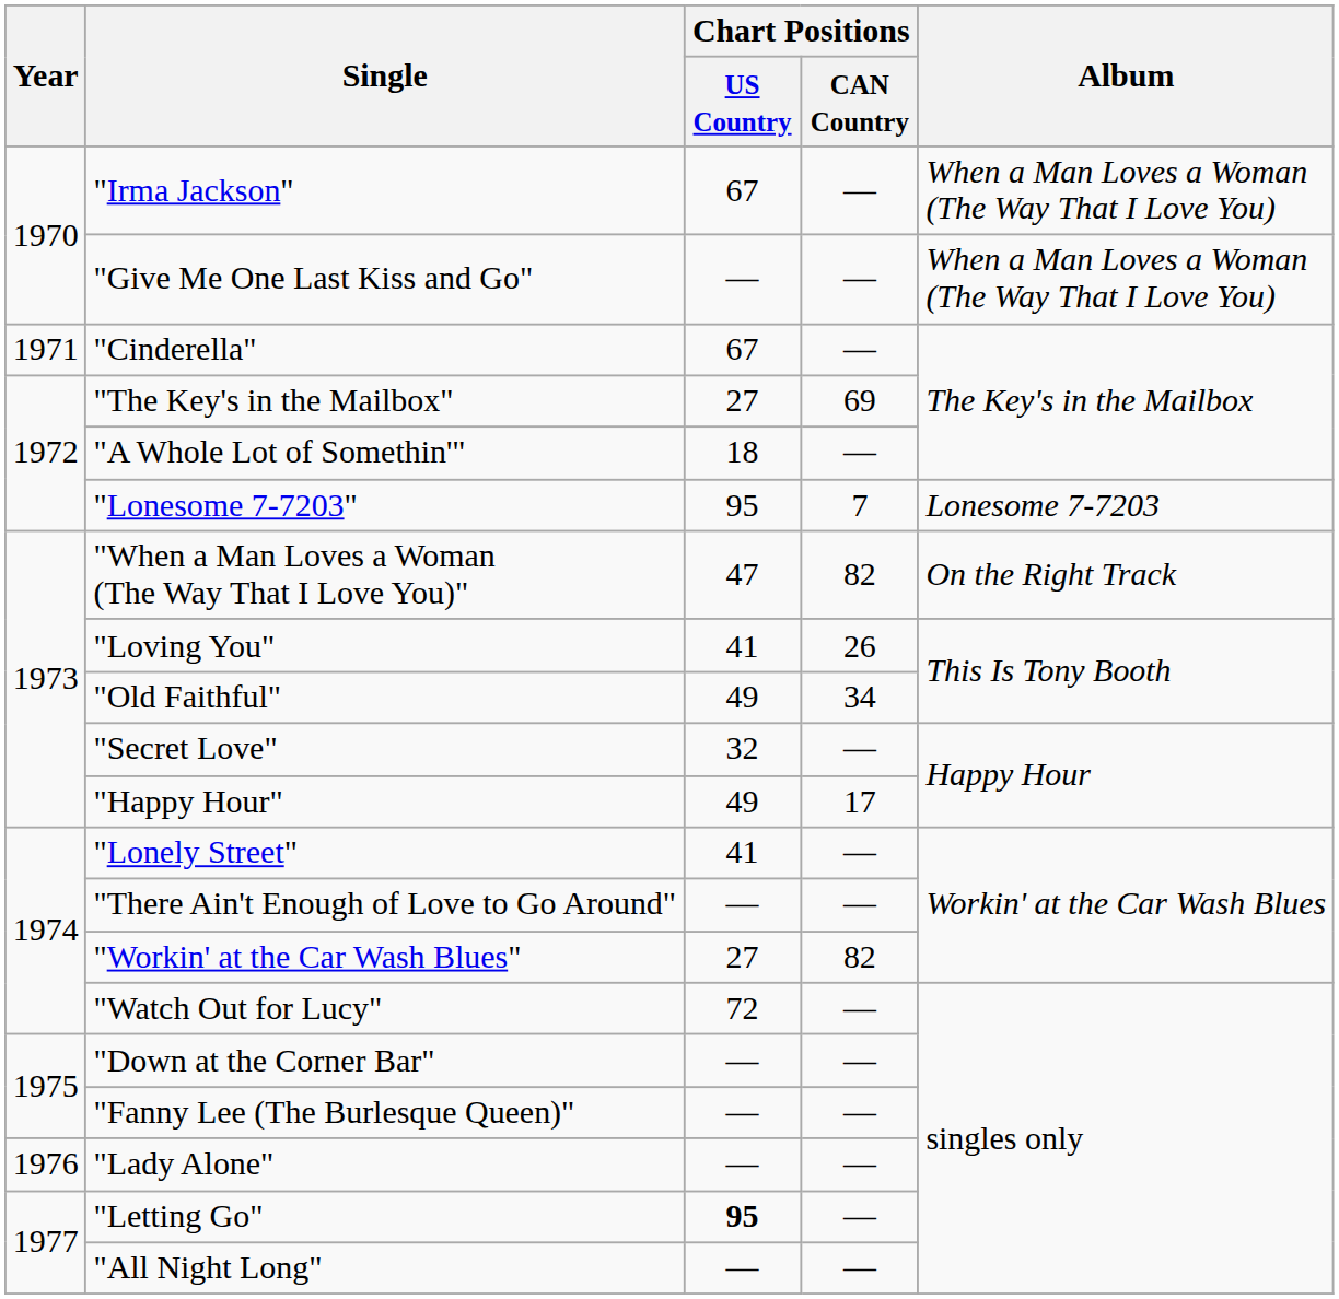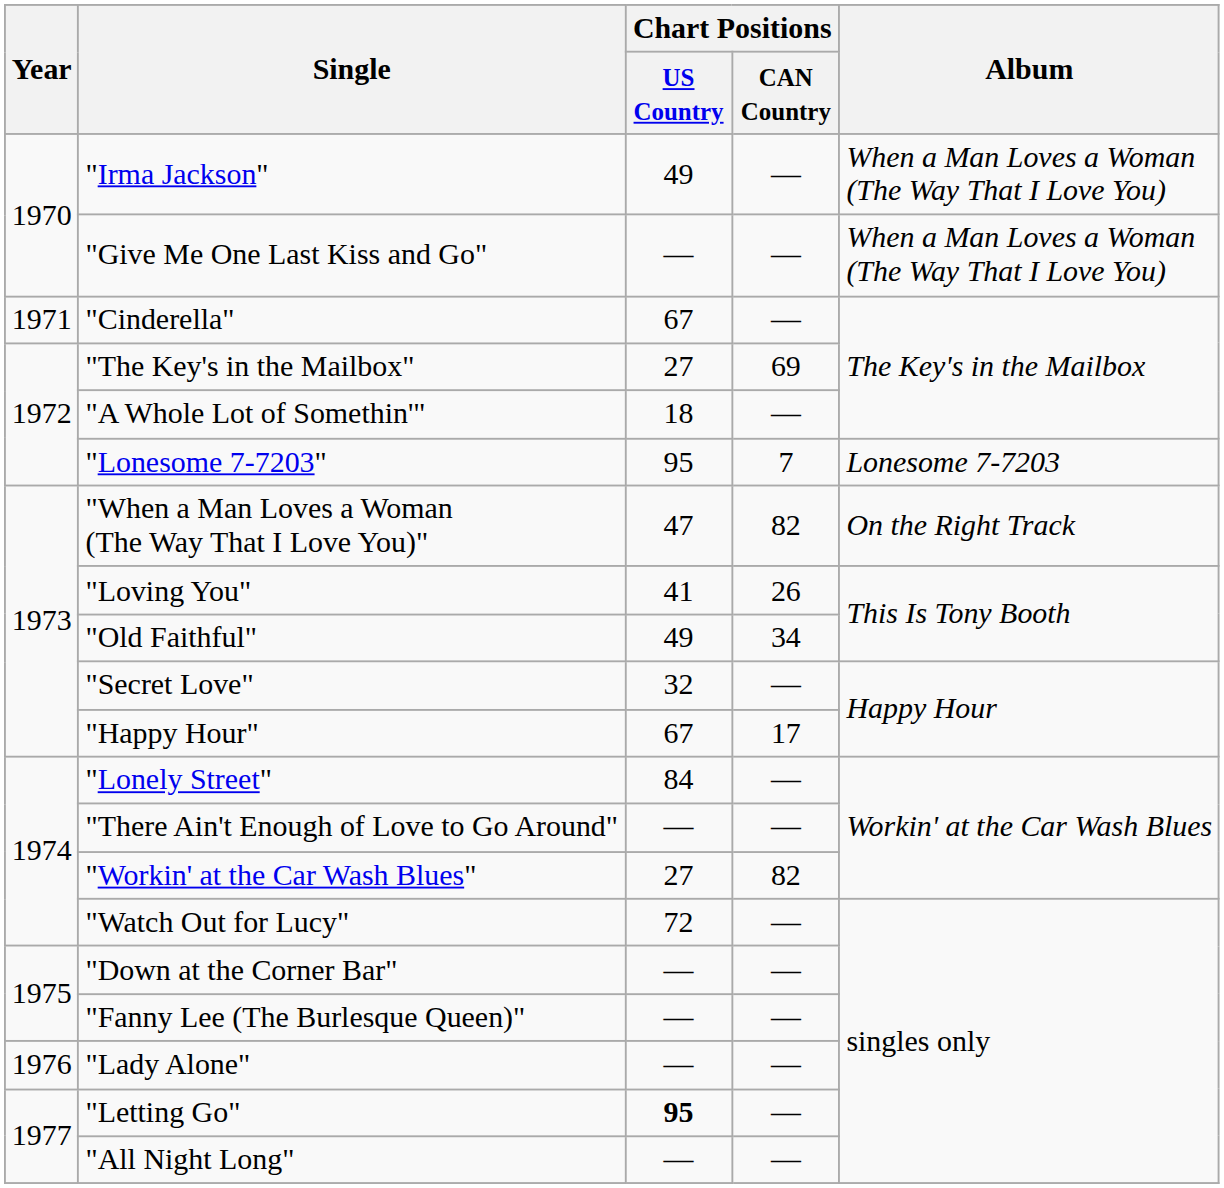"Irma Jackson" | Chart Positions / US Country: 67 -> 49
"Happy Hour" | Chart Positions / US Country: 49 -> 67
"Lonely Street" | Chart Positions / US Country: 41 -> 84
